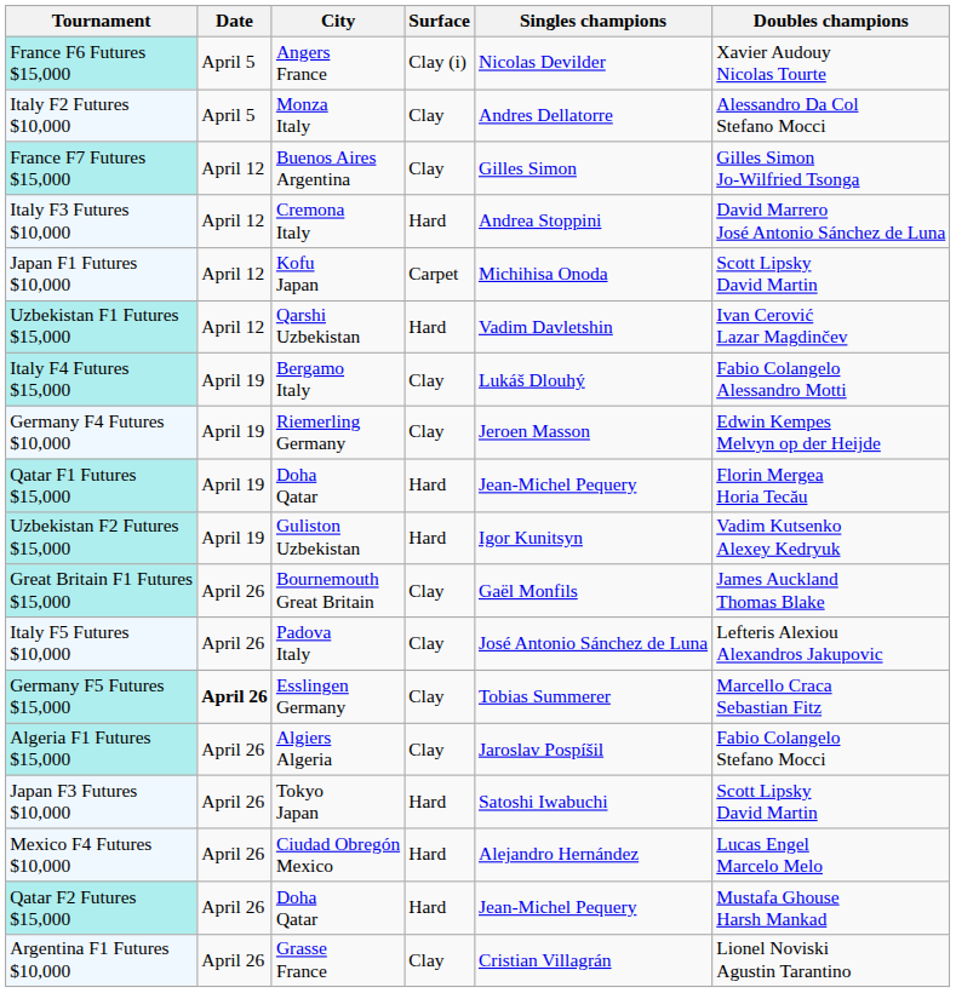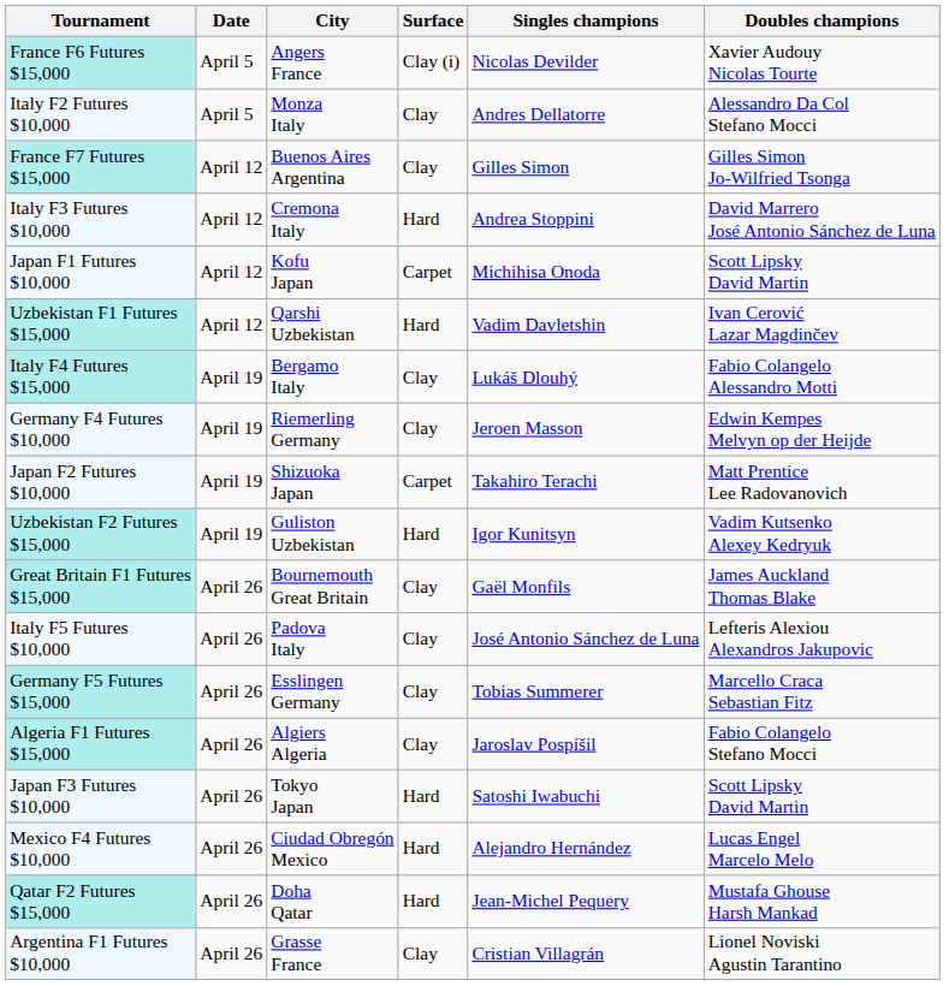+ row: Japan F2 Futures $10,000 | April 19 | Shizuoka Japan | Carpet | Takahiro Terachi | Matt Prentice Lee Radovanovich
- row: Qatar F1 Futures $15,000 | April 19 | Doha Qatar | Hard | Jean-Michel Pequery | Florin Mergea Horia Tecău
Germany F5 Futures $15,000 | Date: bold -> normal
